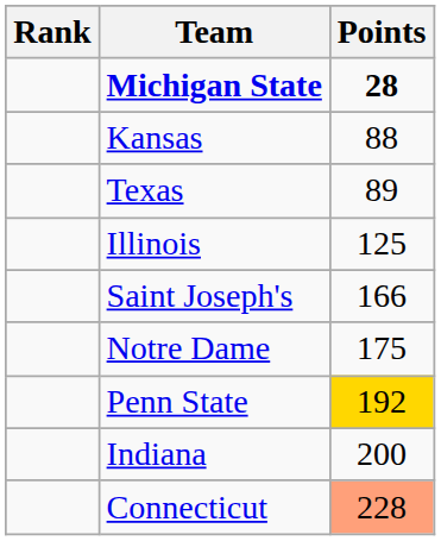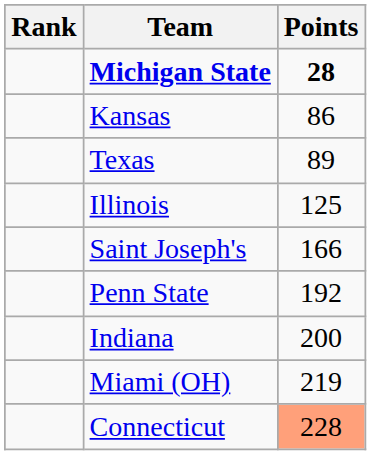Kansas | Points: 88 -> 86
- row: Notre Dame | 175
Penn State | Points: gold background -> no background
+ row: Miami (OH) | 219
